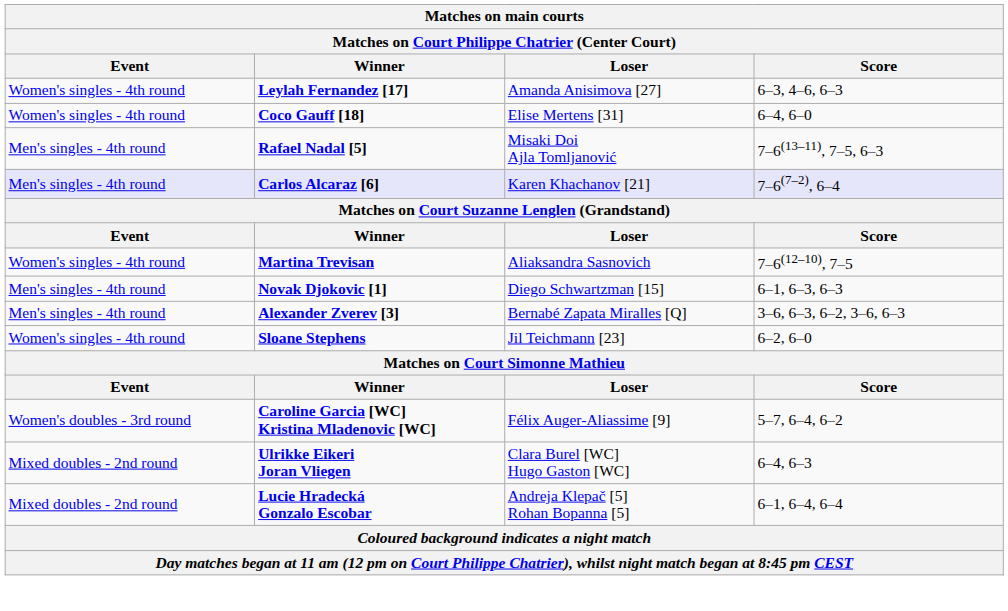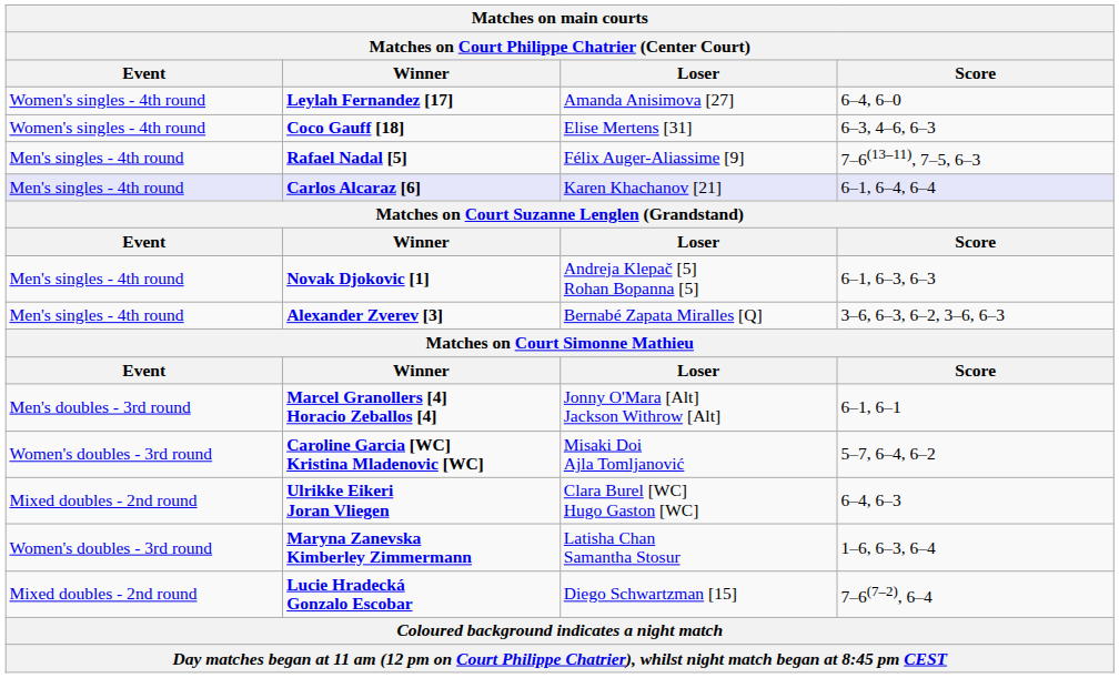Leylah Fernandez [17] | Score: 6–3, 4–6, 6–3 -> 6–4, 6–0
Coco Gauff [18] | Score: 6–4, 6–0 -> 6–3, 4–6, 6–3
Rafael Nadal [5] | Loser: Misaki Doi Ajla Tomljanović -> Félix Auger-Aliassime [9]
Carlos Alcaraz [6] | Score: 7–6(7–2), 6–4 -> 6–1, 6–4, 6–4
- row: Women's singles - 4th round | Martina Trevisan | Aliaksandra Sasnovich | 7–6(12–10), 7–5
Novak Djokovic [1] | Loser: Diego Schwartzman [15] -> Andreja Klepač [5] Rohan Bopanna [5]
- row: Women's singles - 4th round | Sloane Stephens | Jil Teichmann [23] | 6–2, 6–0
+ row: Men's doubles - 3rd round | Marcel Granollers [4] Horacio Zeballos [4] | Jonny O'Mara [Alt] Jackson Withrow [Alt] | 6–1, 6–1
Caroline Garcia [WC] Kristina Mladenovic [WC] | Loser: Félix Auger-Aliassime [9] -> Misaki Doi Ajla Tomljanović
+ row: Women's doubles - 3rd round | Maryna Zanevska Kimberley Zimmermann | Latisha Chan Samantha Stosur | 1–6, 6–3, 6–4
Lucie Hradecká Gonzalo Escobar | Loser: Andreja Klepač [5] Rohan Bopanna [5] -> Diego Schwartzman [15]
Lucie Hradecká Gonzalo Escobar | Score: 6–1, 6–4, 6–4 -> 7–6(7–2), 6–4
